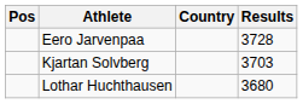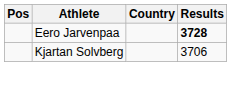Eero Jarvenpaa | Results: normal -> bold
Kjartan Solvberg | Results: 3703 -> 3706
- row: Lothar Huchthausen | 3680
